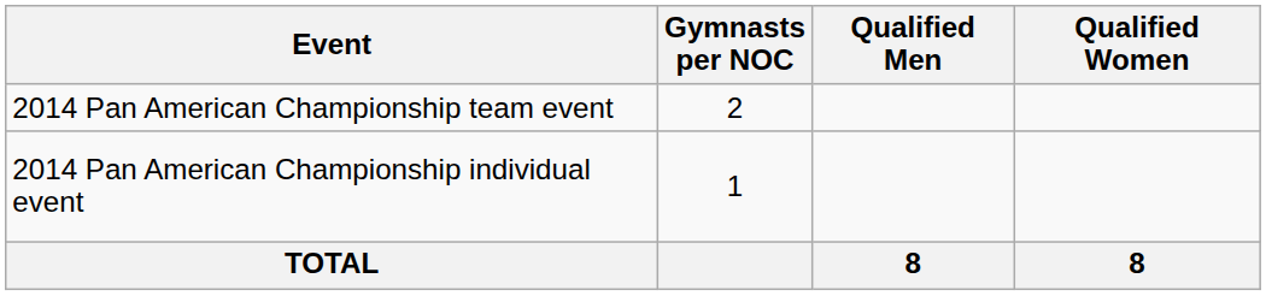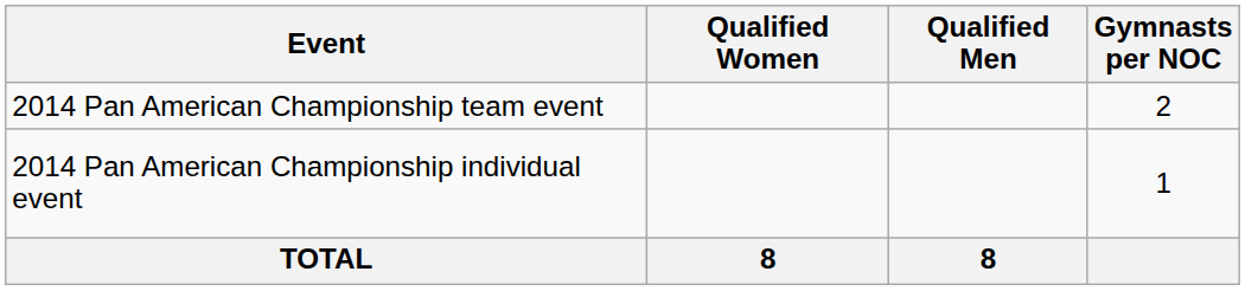columns swapped: Gymnasts per NOC <-> Qualified Women
